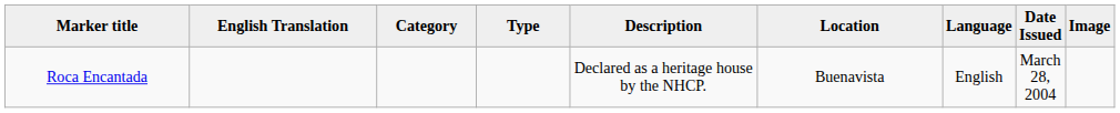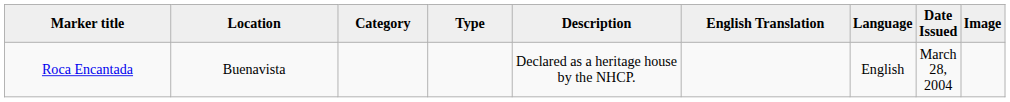columns swapped: English Translation <-> Location
